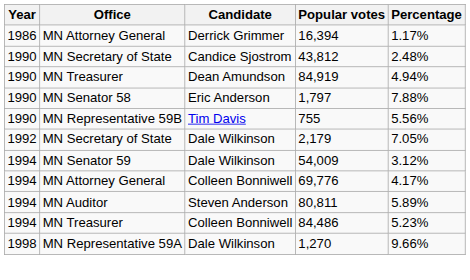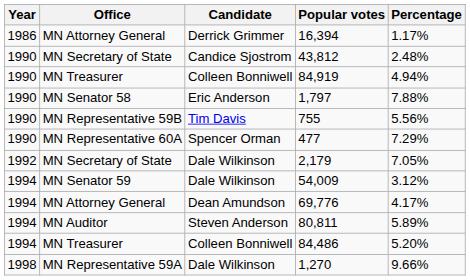84,919 | Candidate: Dean Amundson -> Colleen Bonniwell
+ row: 1990 | MN Representative 60A | Spencer Orman | 477 | 7.29%
69,776 | Candidate: Colleen Bonniwell -> Dean Amundson
84,486 | Percentage: 5.23% -> 5.20%
